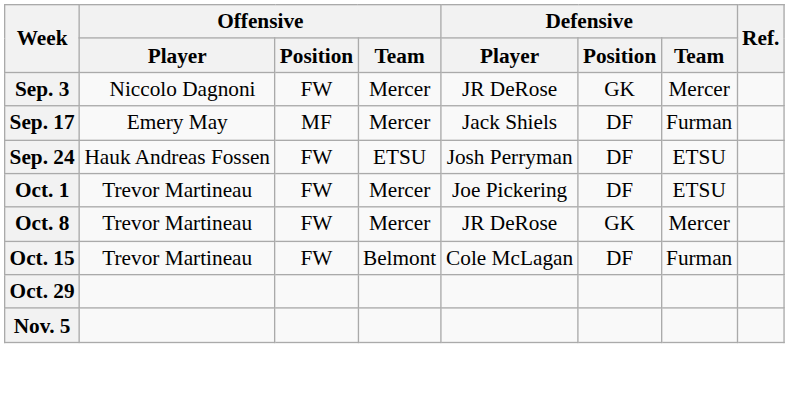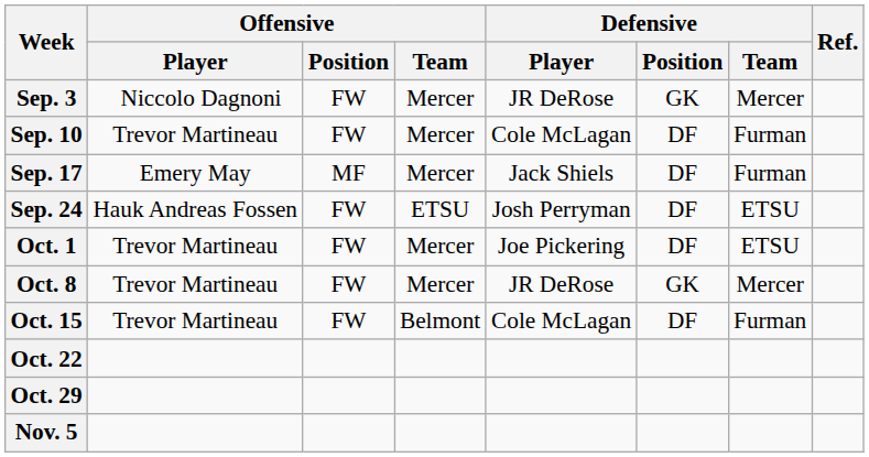+ row: Sep. 10 | Trevor Martineau | FW | Mercer | Cole McLagan | DF | Furman
+ row: Oct. 22
